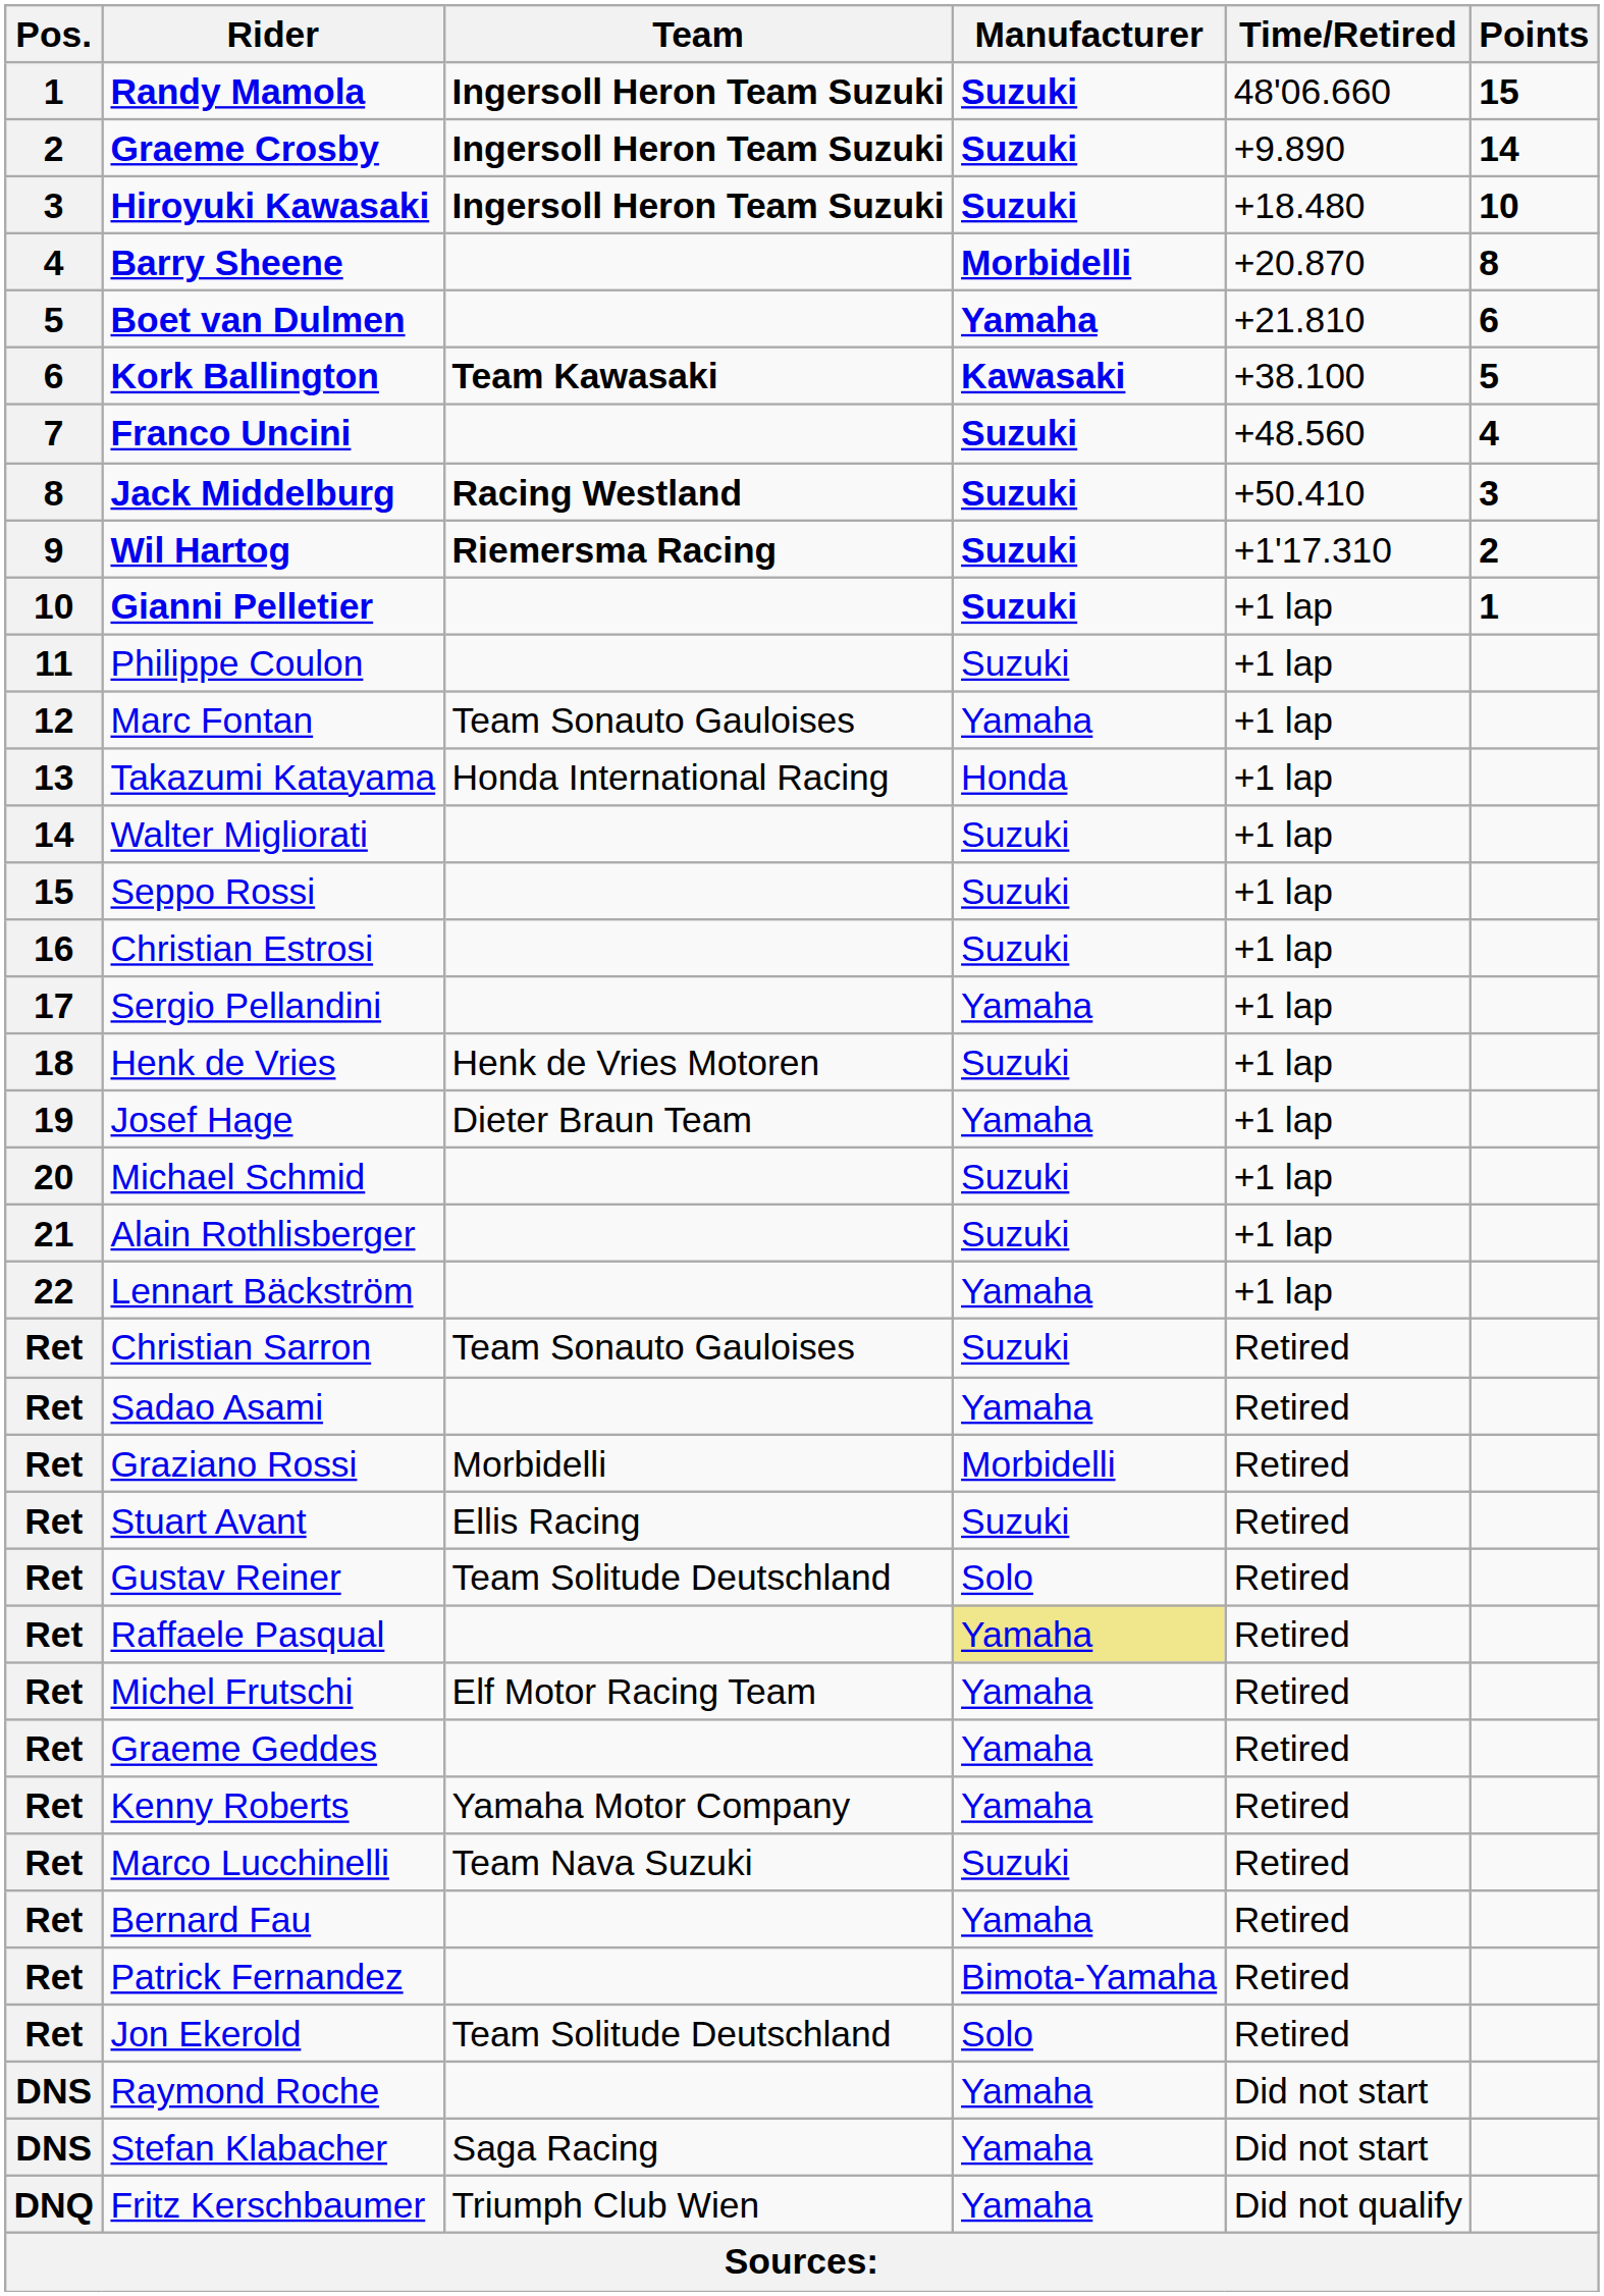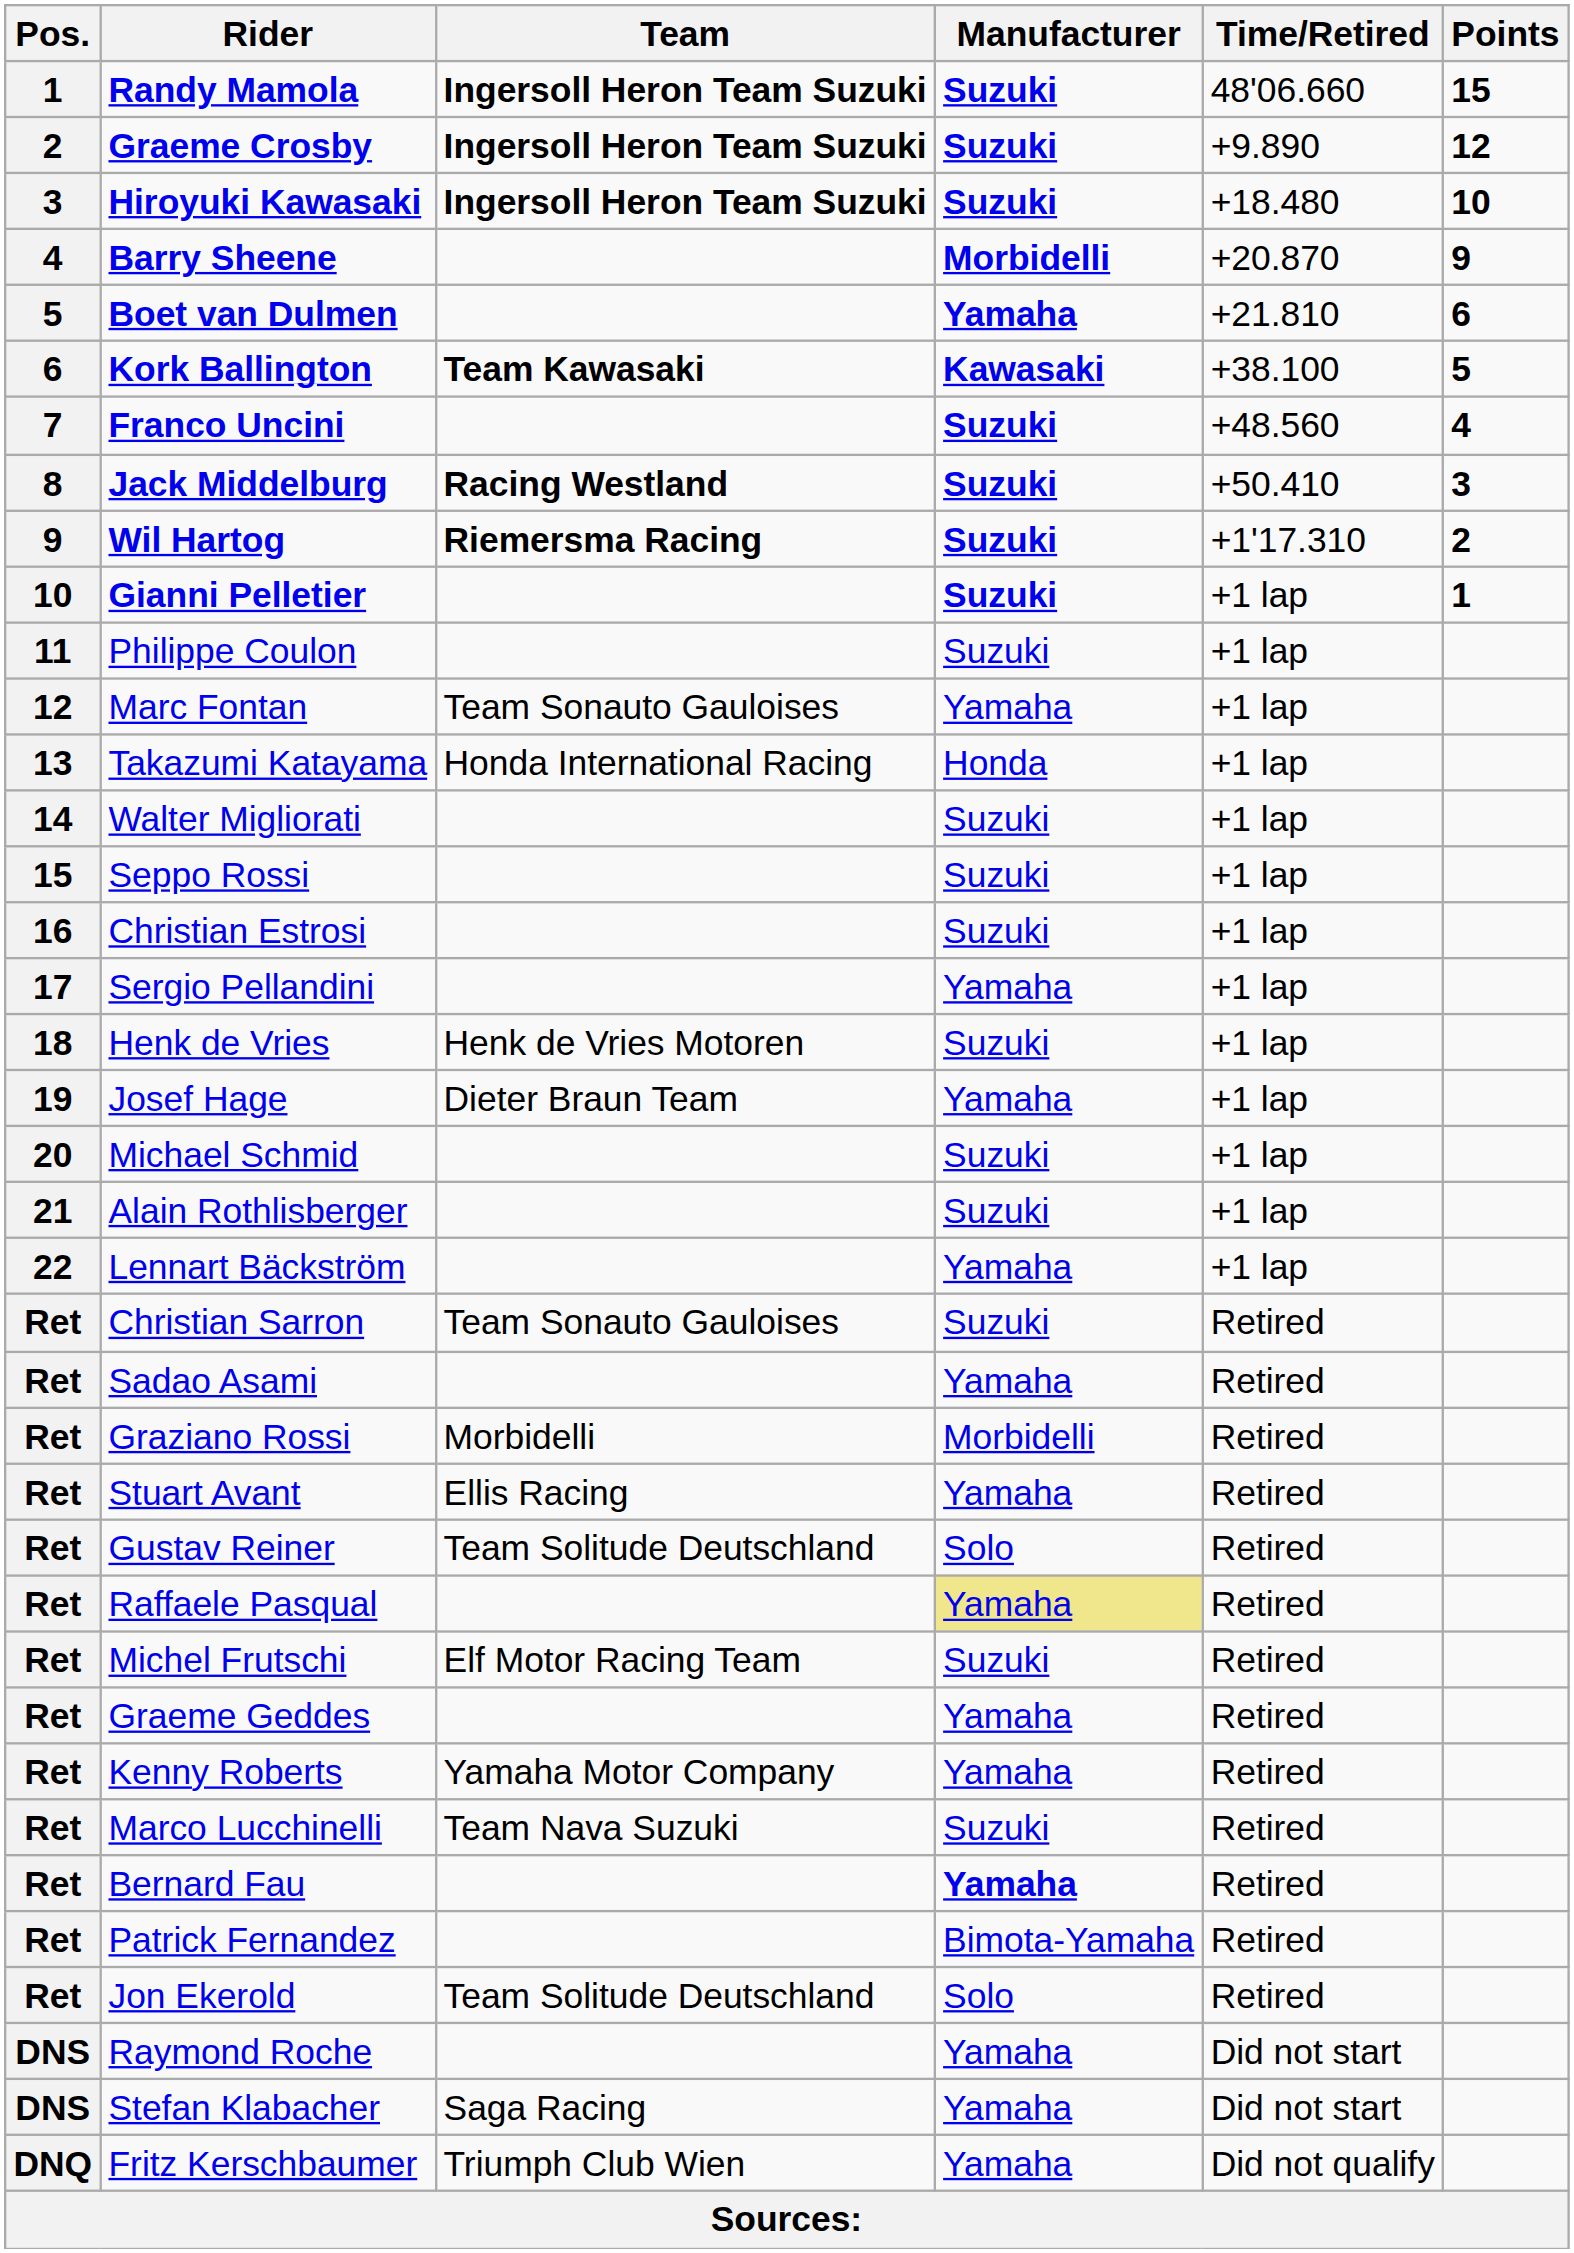Graeme Crosby | Points: 14 -> 12
Barry Sheene | Points: 8 -> 9
Stuart Avant | Manufacturer: Suzuki -> Yamaha
Michel Frutschi | Manufacturer: Yamaha -> Suzuki
Bernard Fau | Manufacturer: normal -> bold
